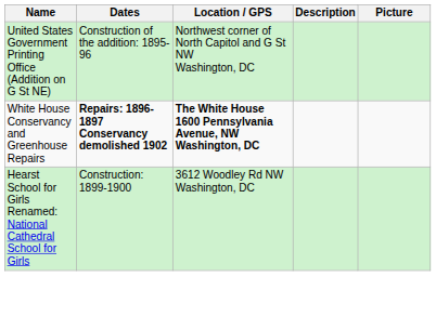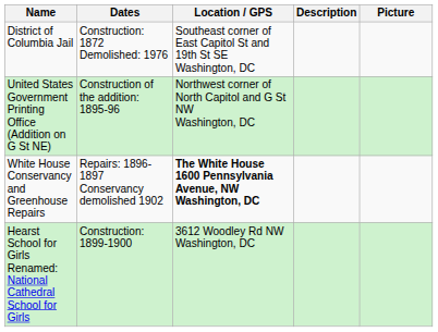+ row: District of Columbia Jail | Construction: 1872 Demolished: 1976 | Southeast corner of East Capitol St and 19th St SE Washington, DC
White House Conservancy and Greenhouse Repairs | Dates: bold -> normal
